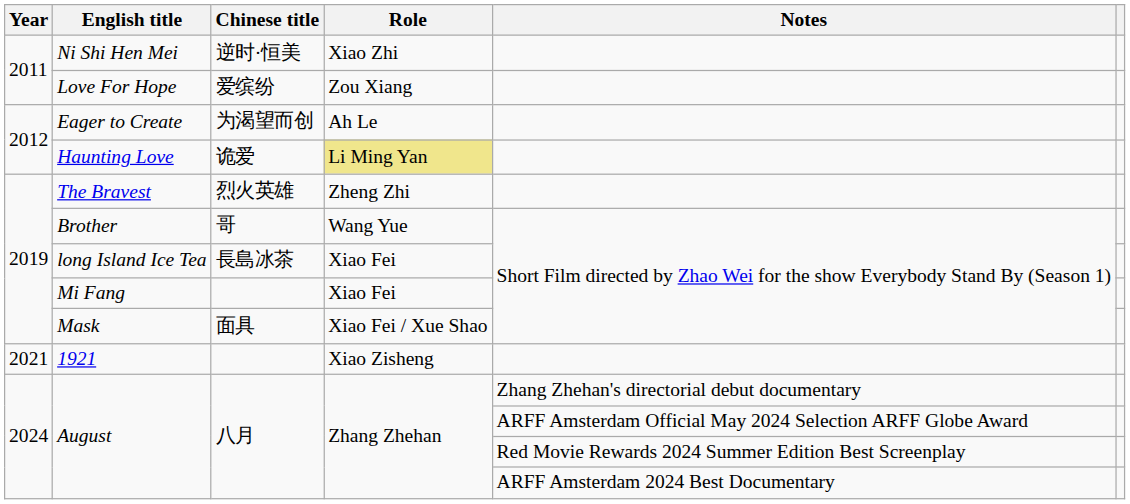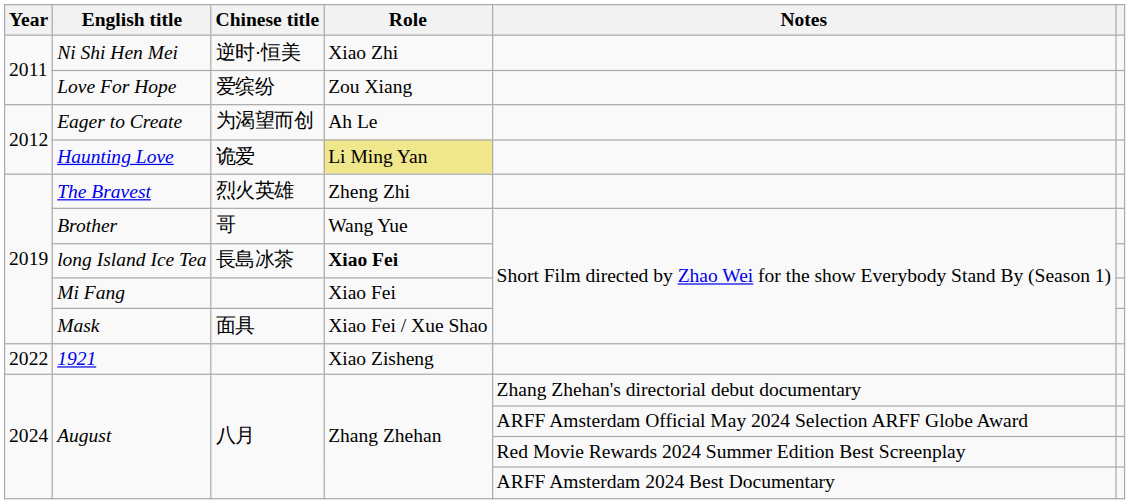long Island Ice Tea | Role: normal -> bold
1921 | Year: 2021 -> 2022
